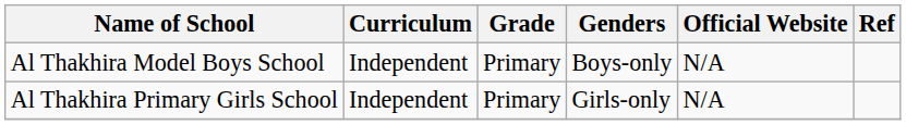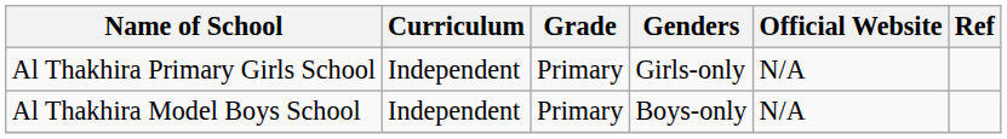rows swapped: Al Thakhira Primary Girls School <-> Al Thakhira Model Boys School
